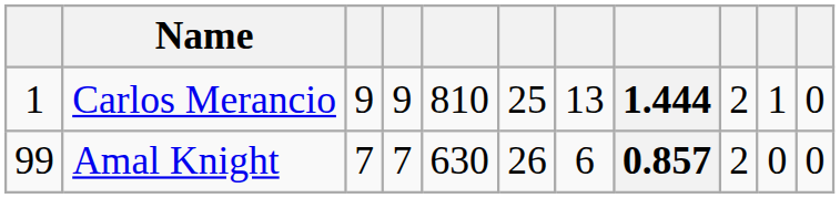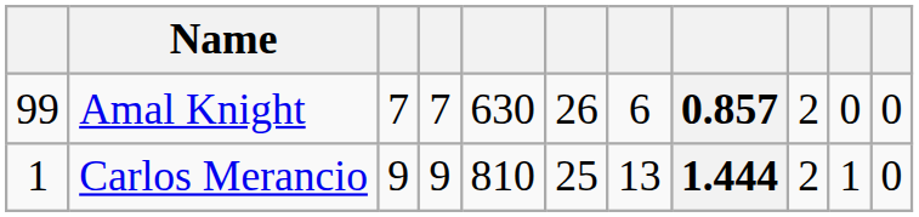rows swapped: Amal Knight <-> Carlos Merancio
